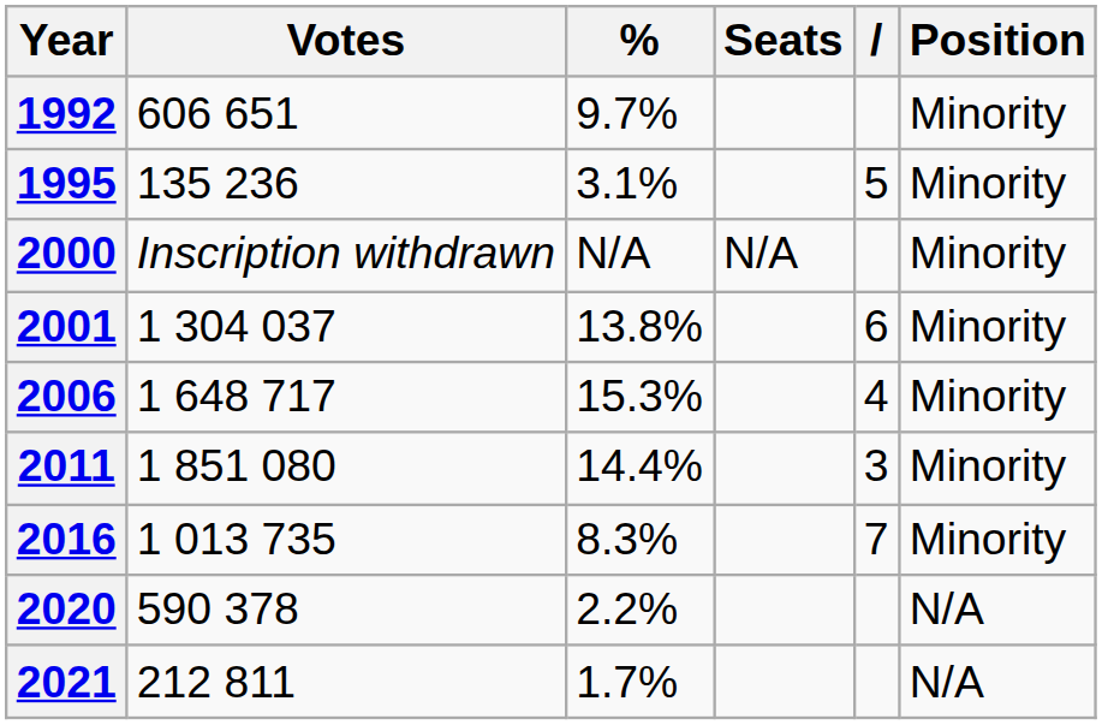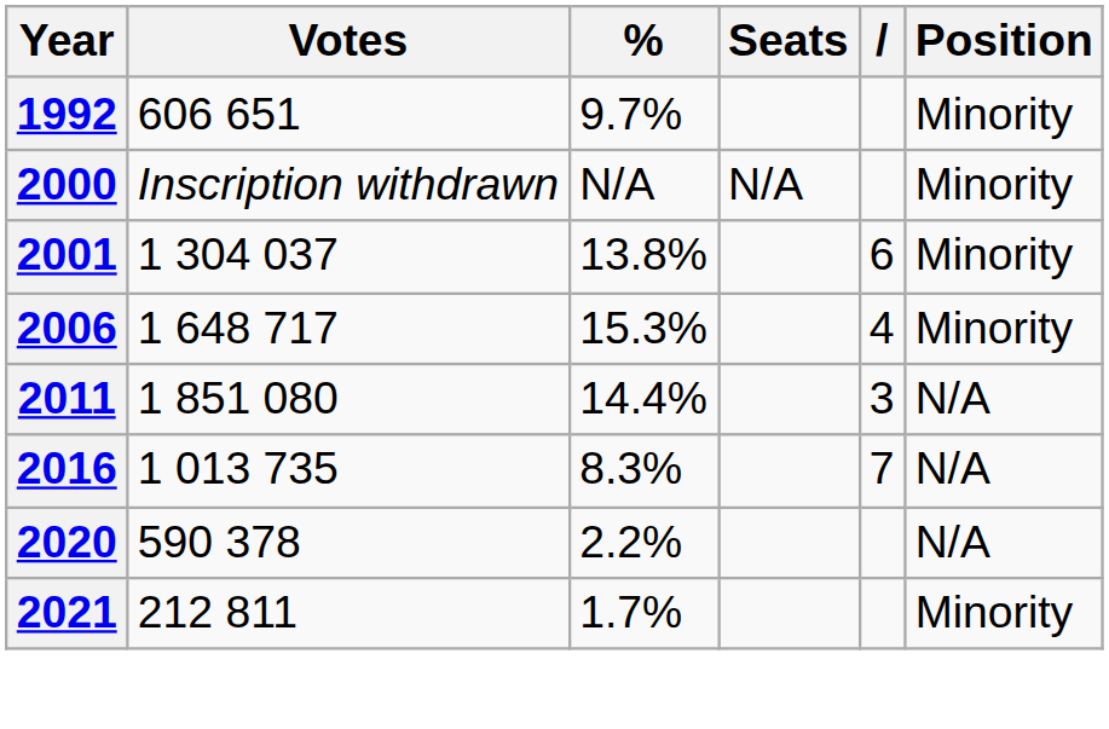- row: 1995 | 135 236 | 3.1% | 5 | Minority
2011 | Position: Minority -> N/A
2016 | Position: Minority -> N/A
2021 | Position: N/A -> Minority
